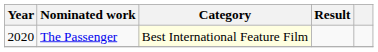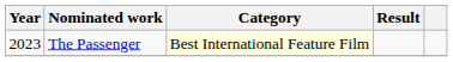The Passenger | Year: 2020 -> 2023
